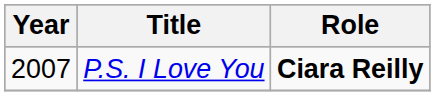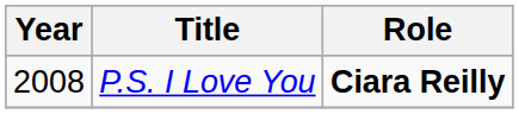P.S. I Love You | Year: 2007 -> 2008
